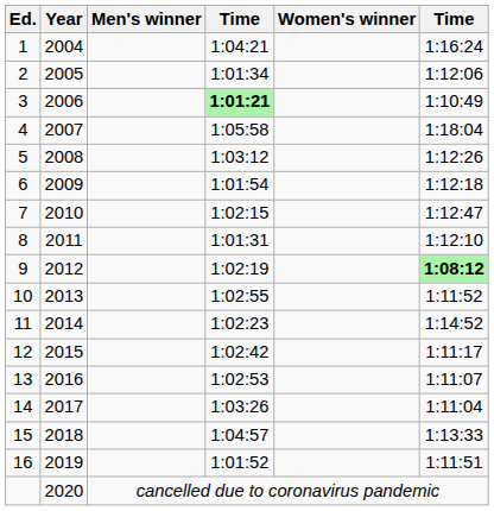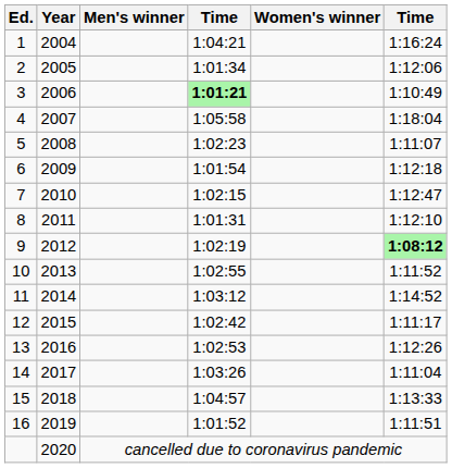5 | column 4: 1:03:12 -> 1:02:23
5 | column 6: 1:12:26 -> 1:11:07
11 | column 4: 1:02:23 -> 1:03:12
13 | column 6: 1:11:07 -> 1:12:26
